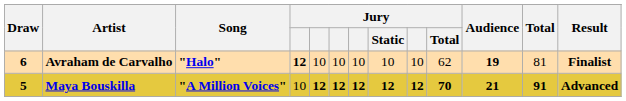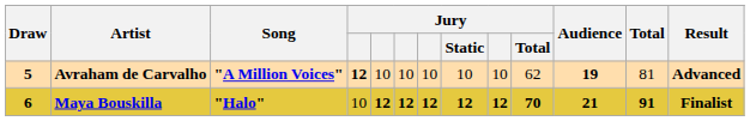Avraham de Carvalho | Draw: 6 -> 5
Avraham de Carvalho | Song: "Halo" -> "A Million Voices"
Avraham de Carvalho | Result: Finalist -> Advanced
Maya Bouskilla | Draw: 5 -> 6
Maya Bouskilla | Song: "A Million Voices" -> "Halo"
Maya Bouskilla | Result: Advanced -> Finalist
